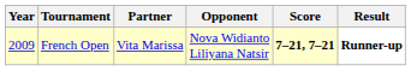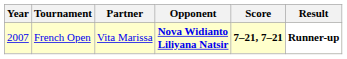French Open | Year: 2009 -> 2007
French Open | Opponent: normal -> bold
